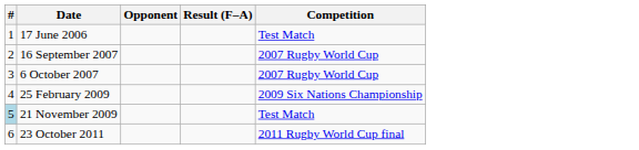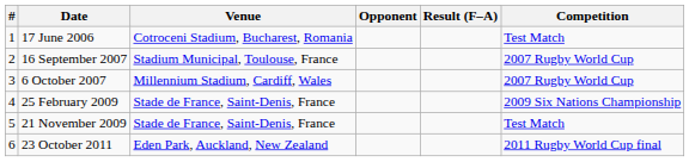+ column: Venue | Cotroceni Stadium, Bucharest, Romania | Stadium Municipal, Toulouse, France | Millennium Stadium, Cardiff, Wales | Stade de France, Saint-Denis, France | Stade de France, Saint-Denis, France | Eden Park, Auckland, New Zealand
21 November 2009 | #: lightblue background -> no background
